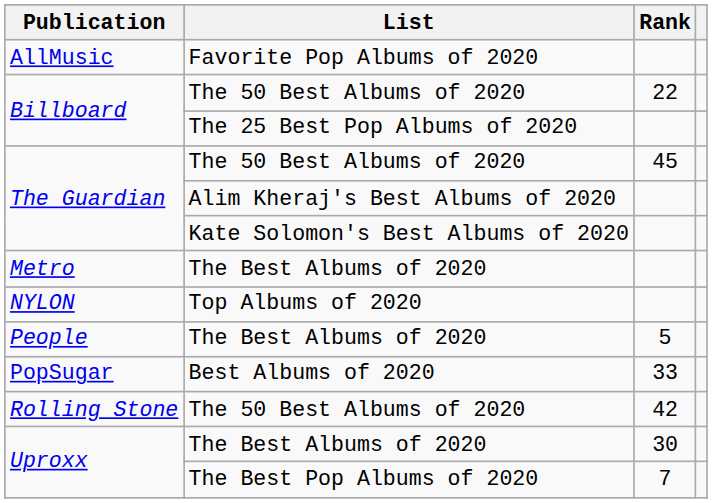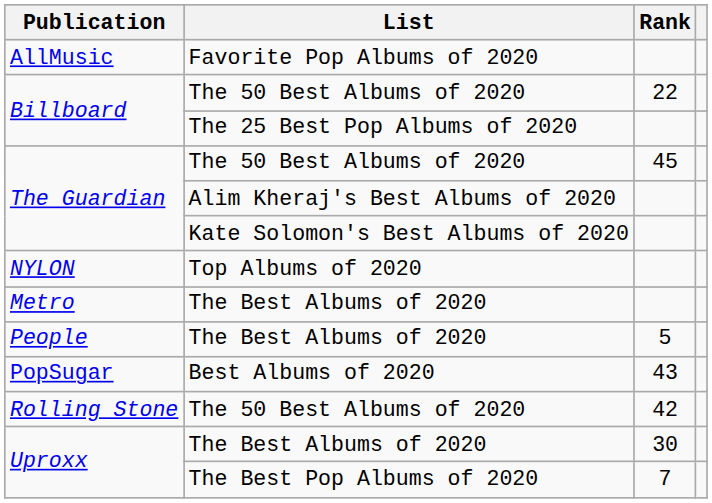rows swapped: Metro <-> NYLON
PopSugar | Rank: 33 -> 43
